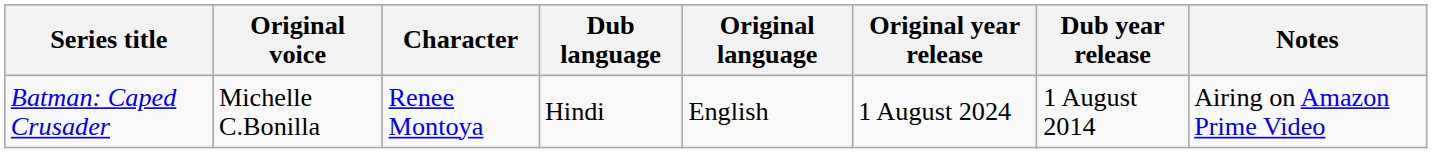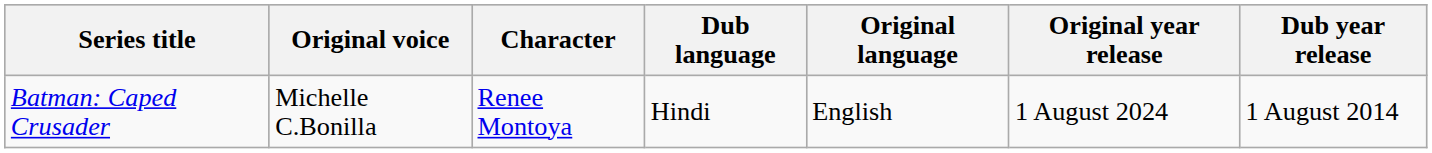- column: Notes | Airing on Amazon Prime Video
